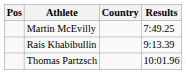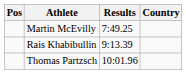columns swapped: Country <-> Results
